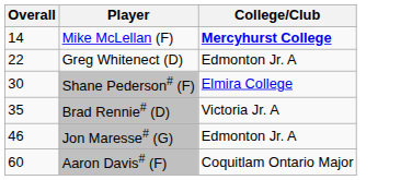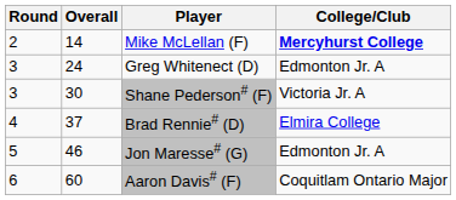+ column: Round | 2 | 3 | 3 | 4 | 5 | 6
Greg Whitenect (D) | Overall: 22 -> 24
Shane Pederson# (F) | College/Club: Elmira College -> Victoria Jr. A
Brad Rennie# (D) | Overall: 35 -> 37
Brad Rennie# (D) | College/Club: Victoria Jr. A -> Elmira College
